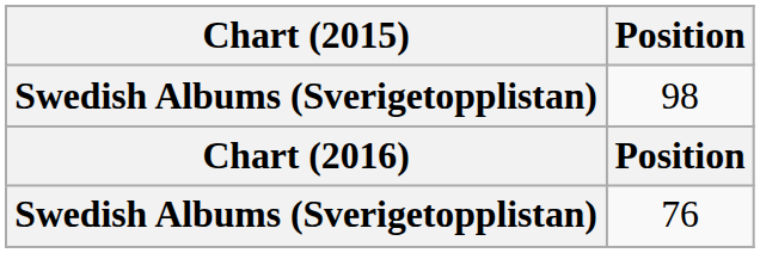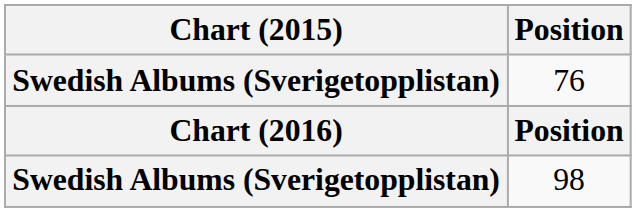rows swapped: 98 <-> 76
